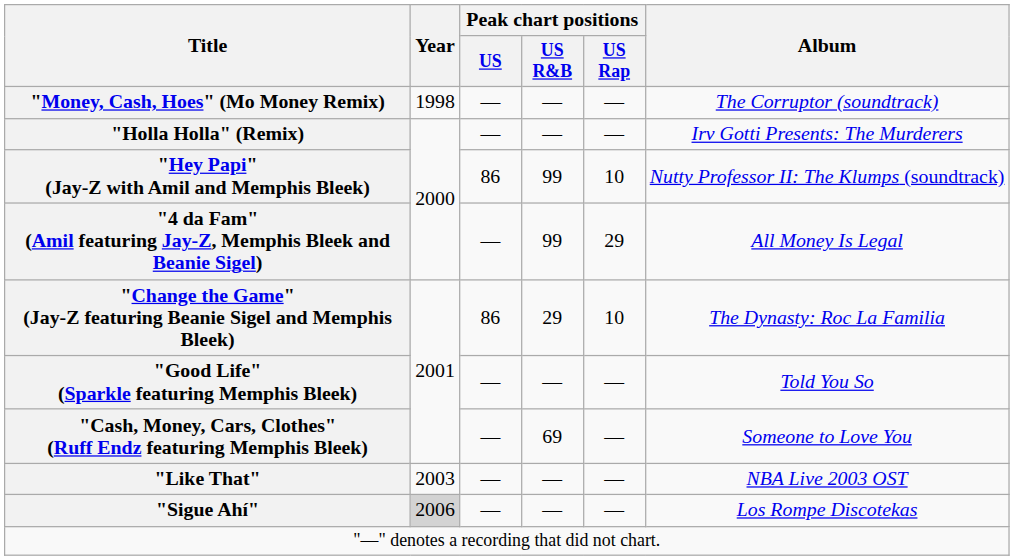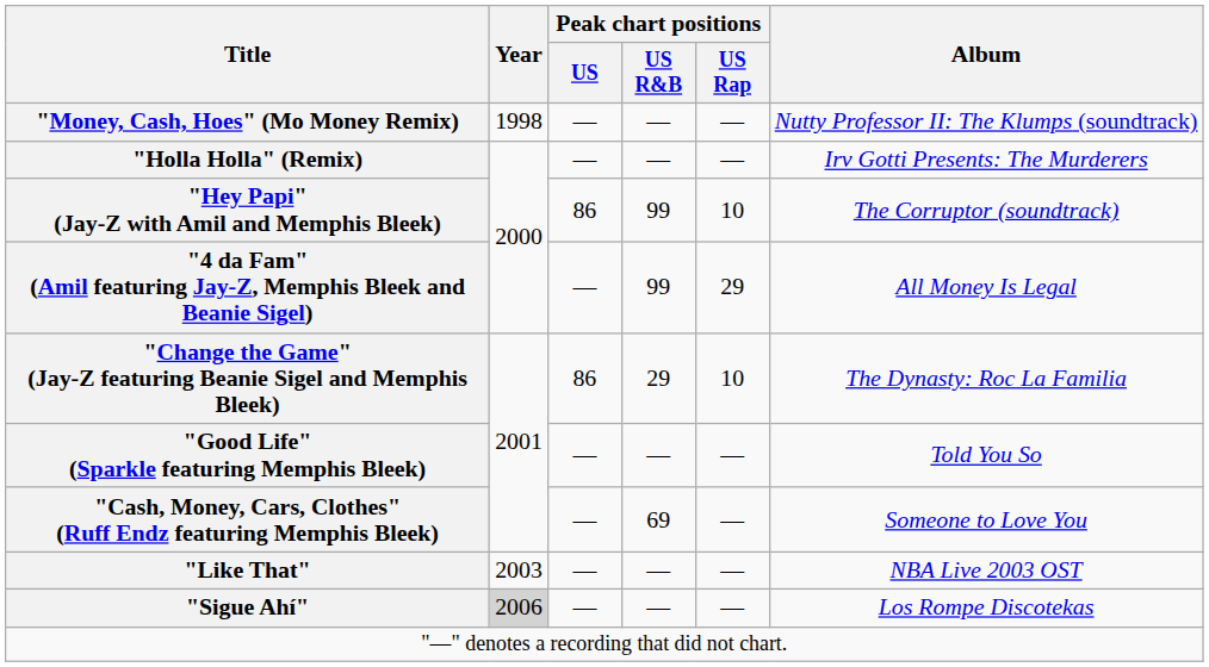"Money, Cash, Hoes" (Mo Money Remix) | Album: The Corruptor (soundtrack) -> Nutty Professor II: The Klumps (soundtrack)
"Hey Papi" (Jay-Z with Amil and Memphis Bleek) | Album: Nutty Professor II: The Klumps (soundtrack) -> The Corruptor (soundtrack)
